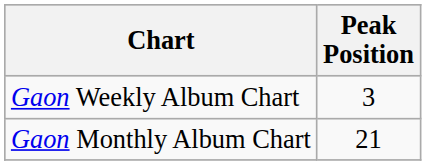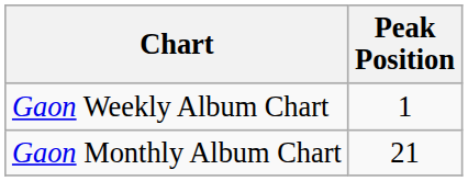Gaon Weekly Album Chart | Peak Position: 3 -> 1
